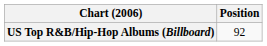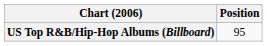US Top R&B/Hip-Hop Albums (Billboard) | Position: 92 -> 95
